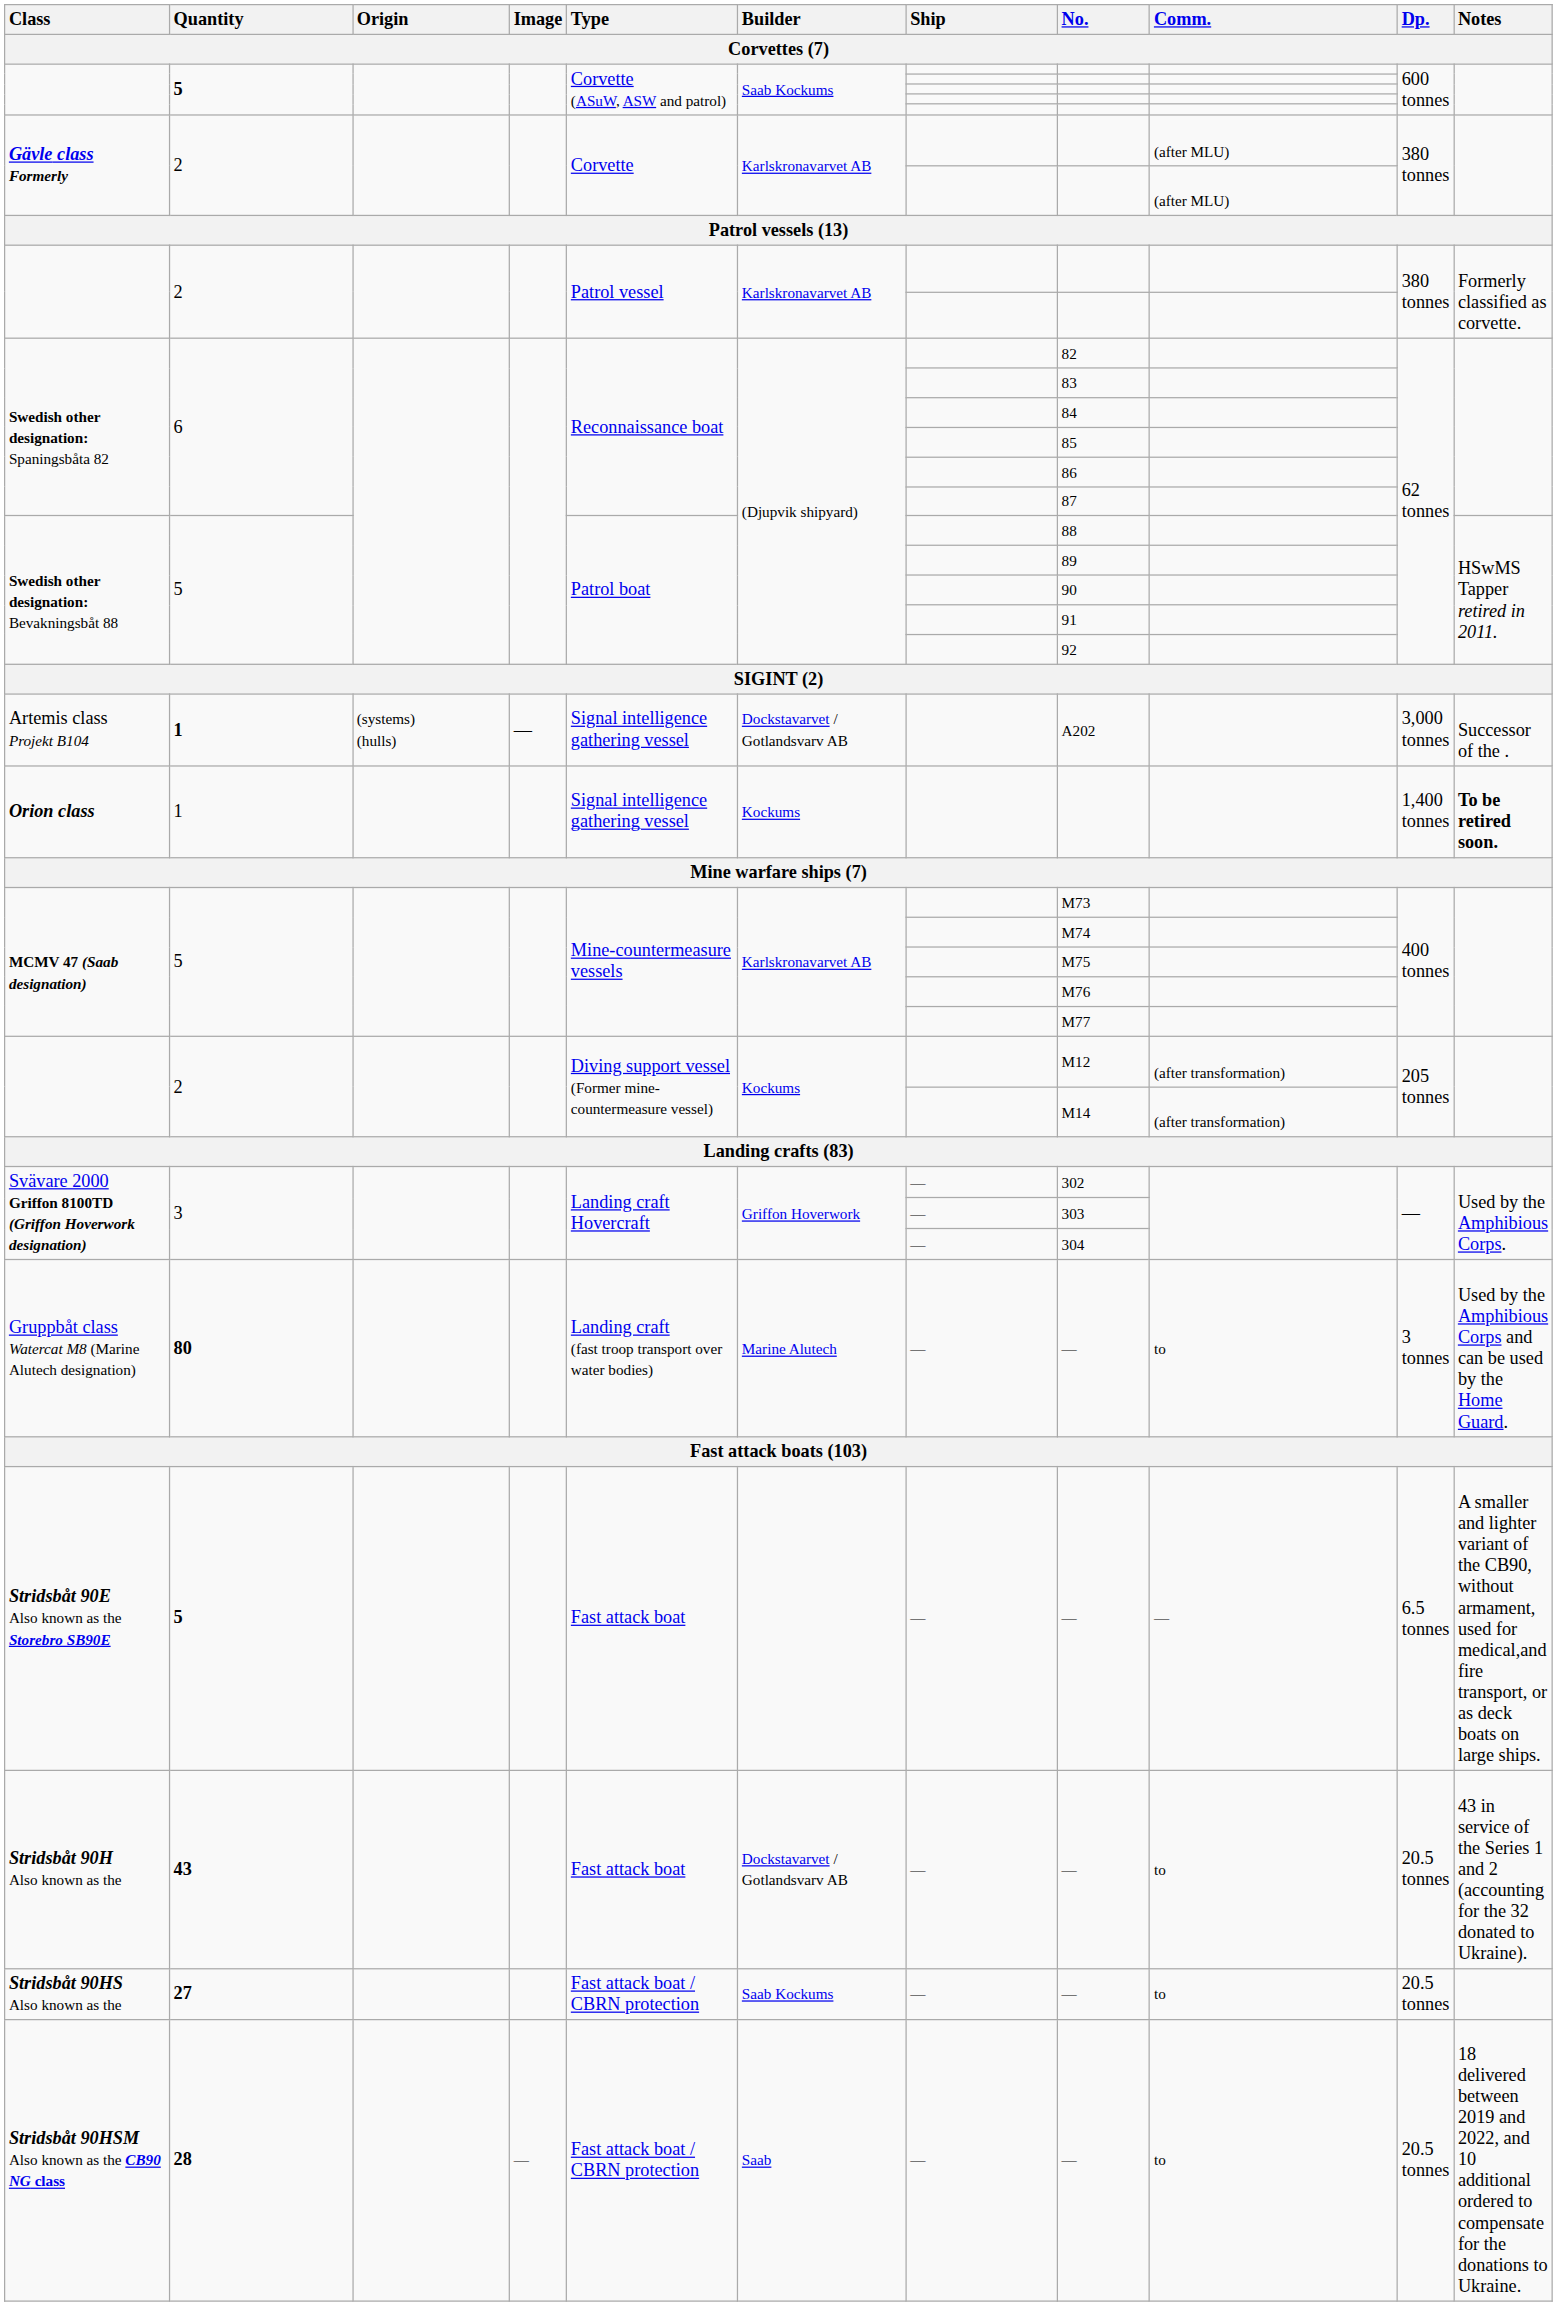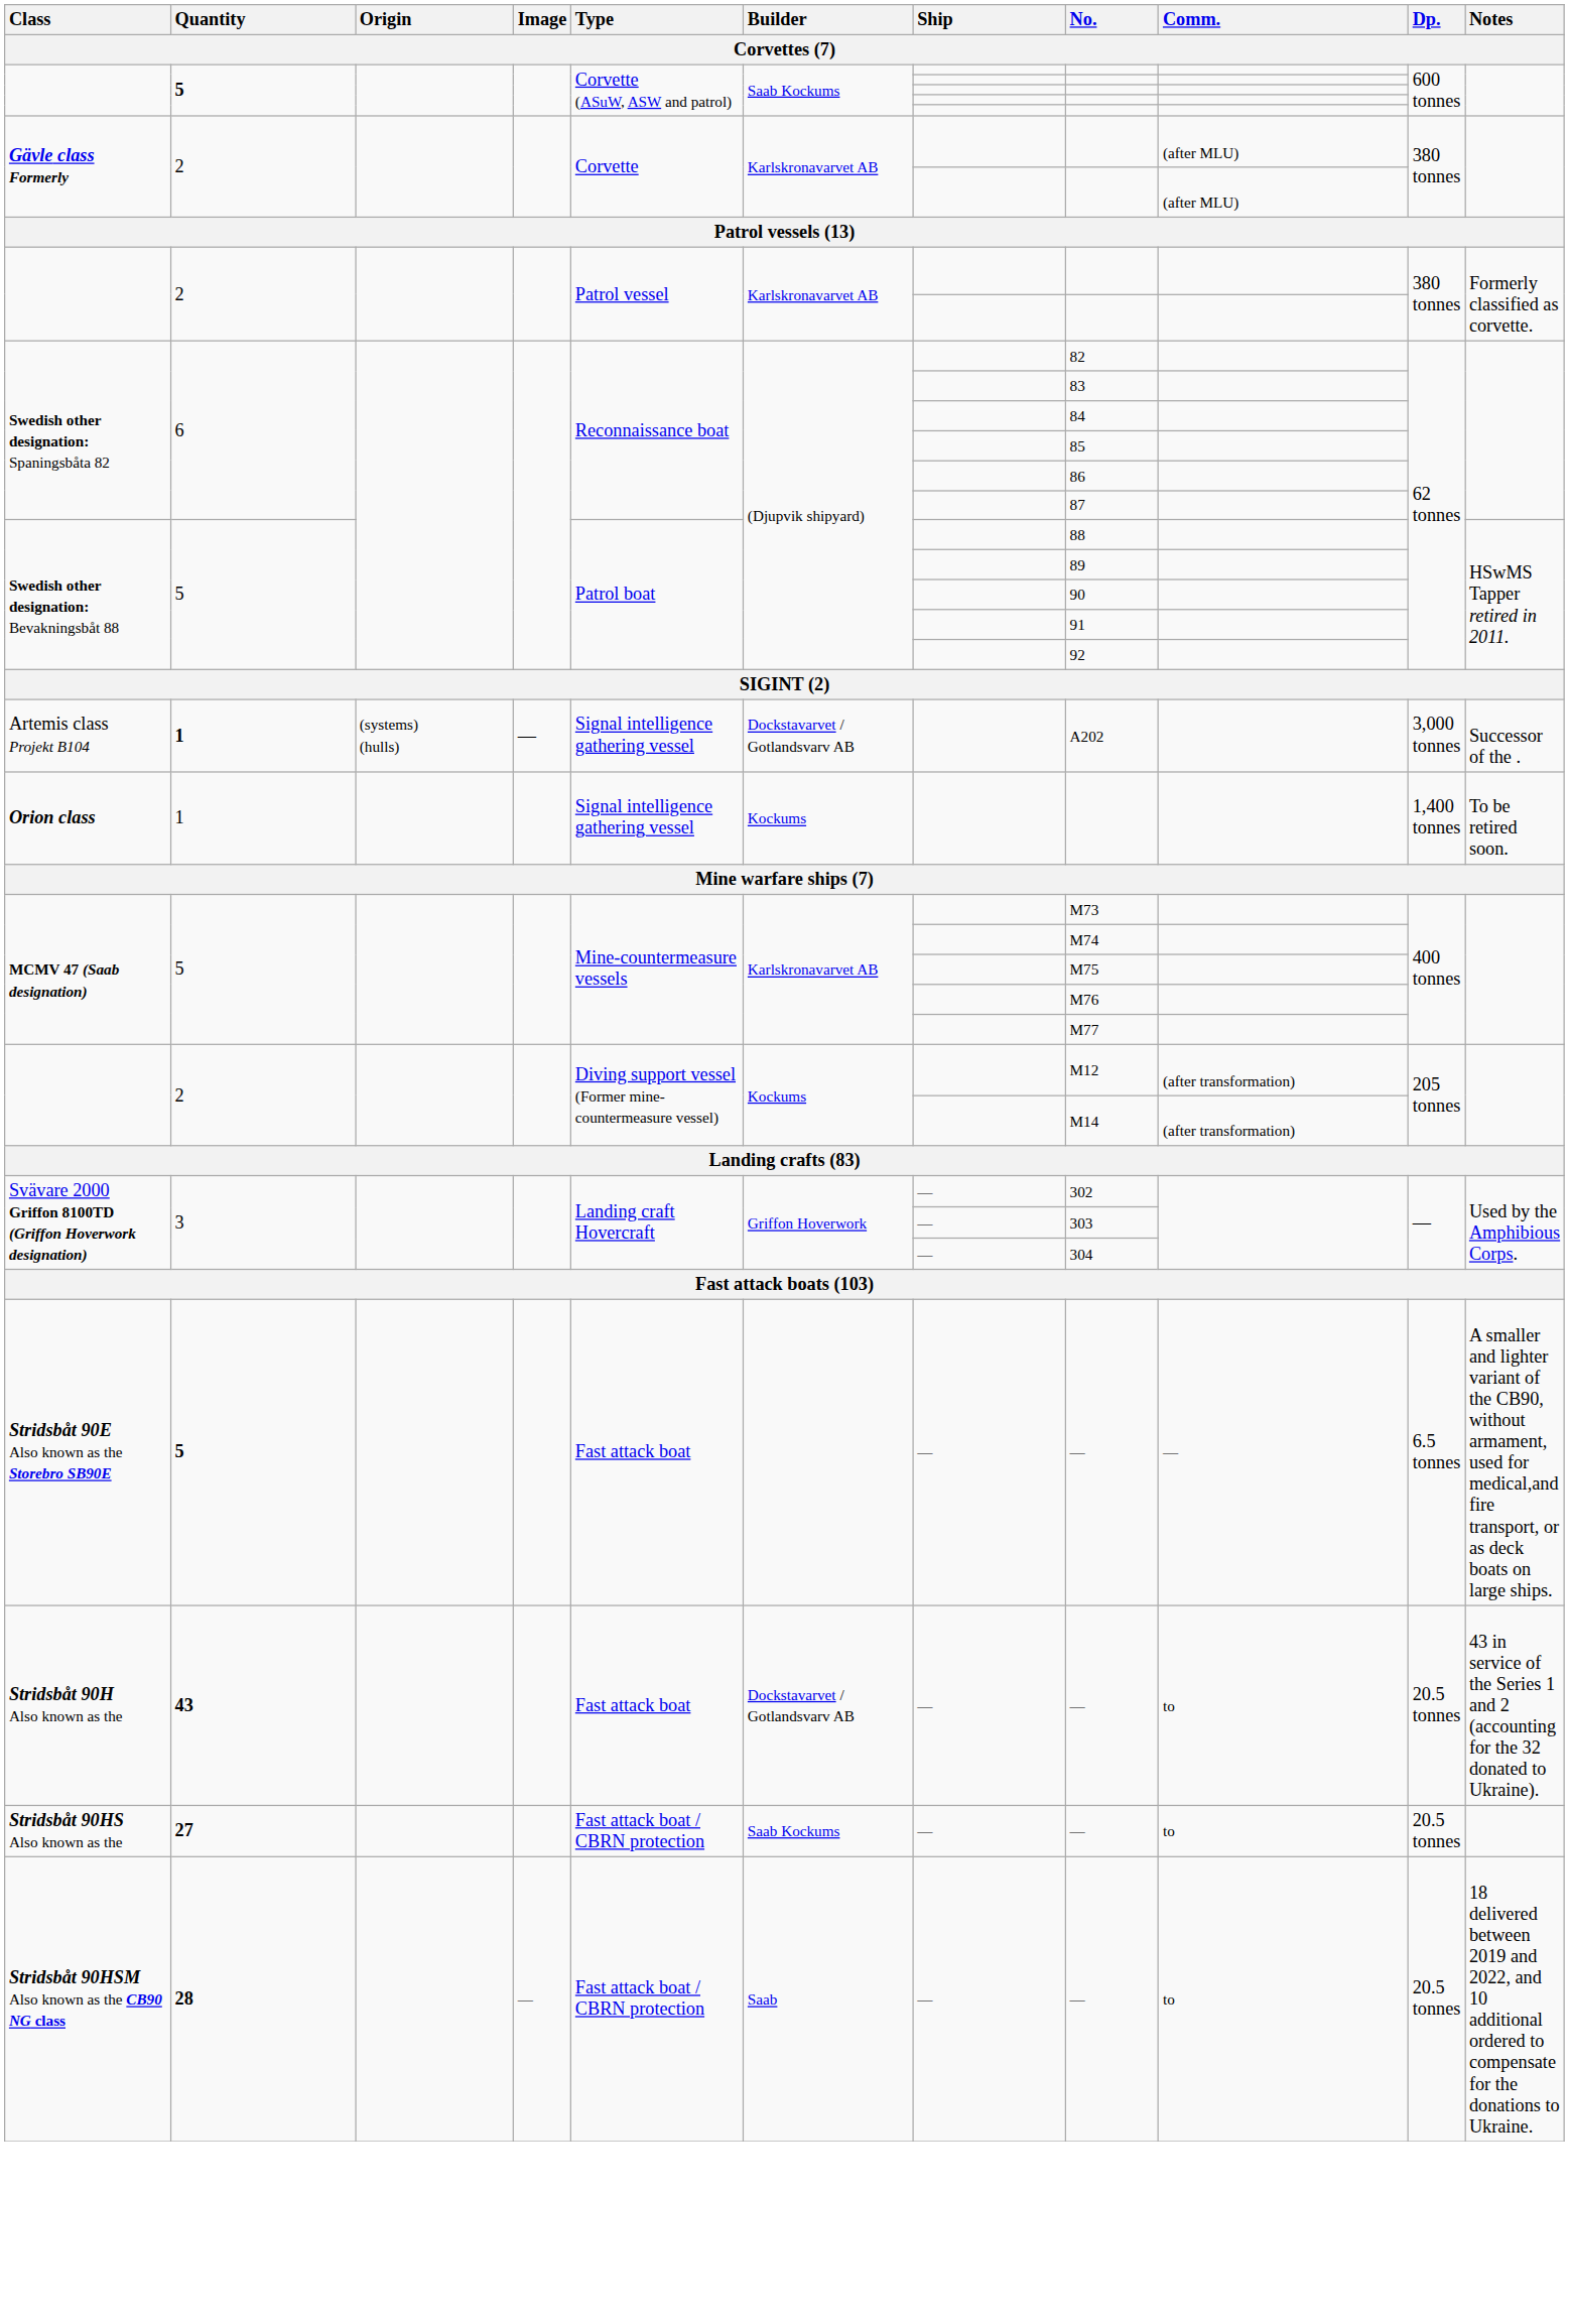Orion class | Notes: bold -> normal
- row: Gruppbåt class Watercat M8 (Marine Alutech designation) | 80 | Landing craft (fast troop transport over water bodies) | Marine Alutech | — | — | to | 3 tonnes | Used by the Amphibious Corps and can be used by the Home Guard.
